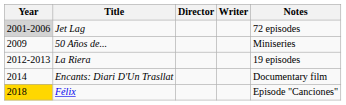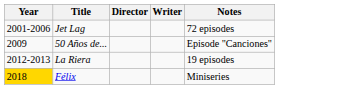Jet Lag | Year: lightgrey background -> no background
50 Años de... | Notes: Miniseries -> Episode "Canciones"
- row: 2014 | Encants: Diari D'Un Trasllat | Documentary film
Félix | Notes: Episode "Canciones" -> Miniseries
